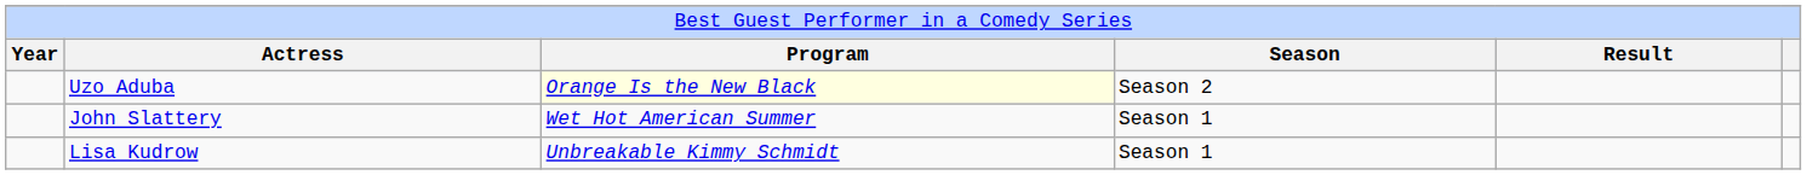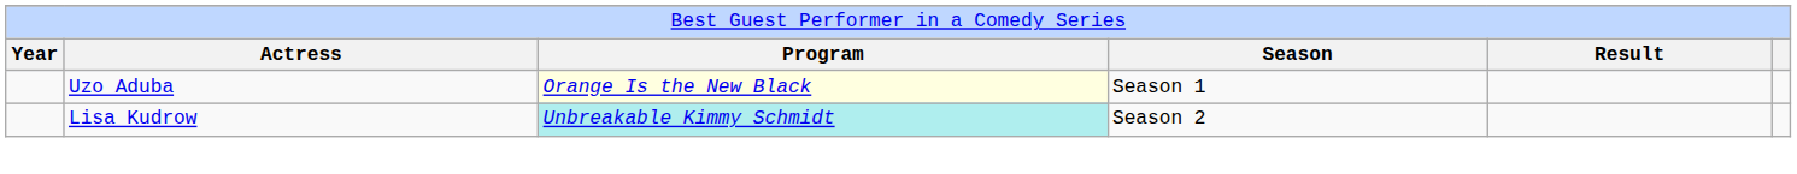Uzo Aduba | column 4: Season 2 -> Season 1
- row: John Slattery | Wet Hot American Summer | Season 1
Lisa Kudrow | column 3: no background -> paleturquoise background
Lisa Kudrow | column 4: Season 1 -> Season 2
